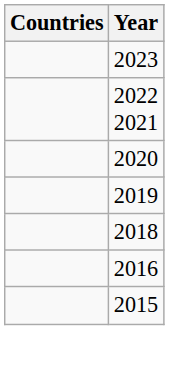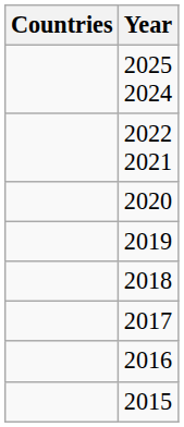+ row: 2025 2024
- row: 2023
+ row: 2017
